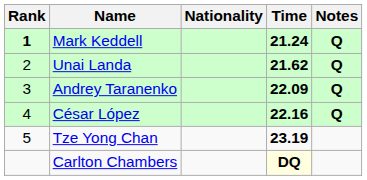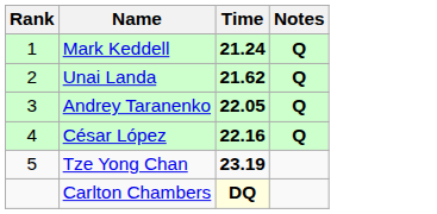- column: Nationality
Mark Keddell | Rank: bold -> normal
Andrey Taranenko | Time: 22.09 -> 22.05
